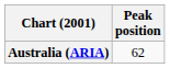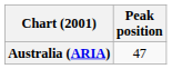Australia (ARIA) | Peak position: 62 -> 47
